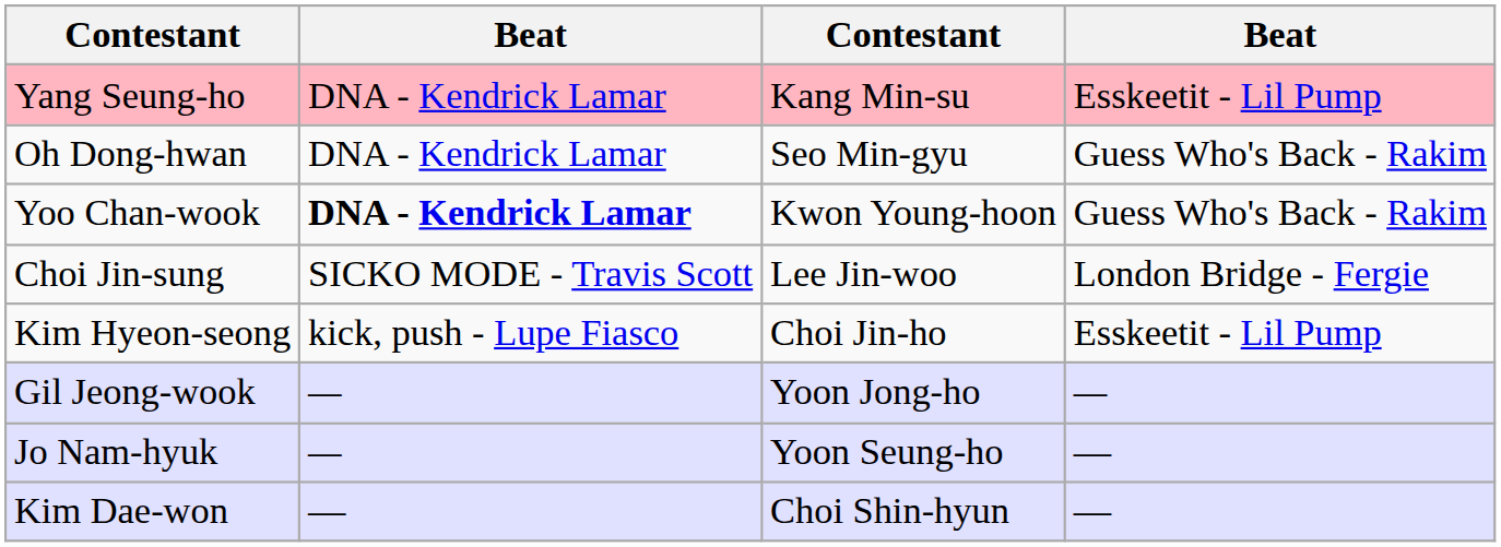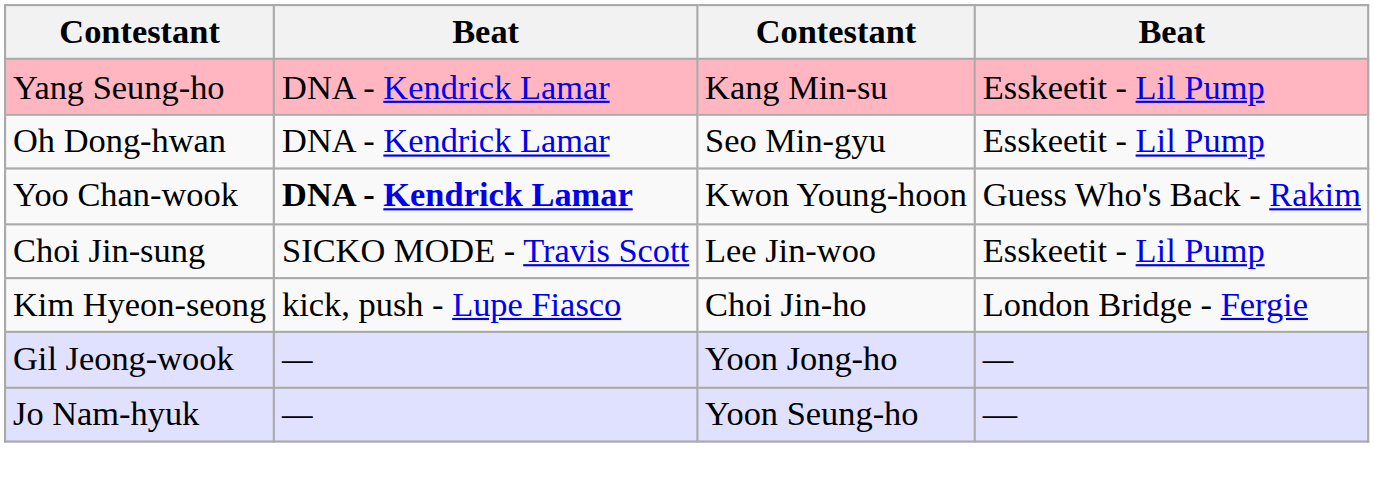Oh Dong-hwan | column 4: Guess Who's Back - Rakim -> Esskeetit - Lil Pump
Choi Jin-sung | column 4: London Bridge - Fergie -> Esskeetit - Lil Pump
Kim Hyeon-seong | column 4: Esskeetit - Lil Pump -> London Bridge - Fergie
- row: Kim Dae-won | — | Choi Shin-hyun | —
